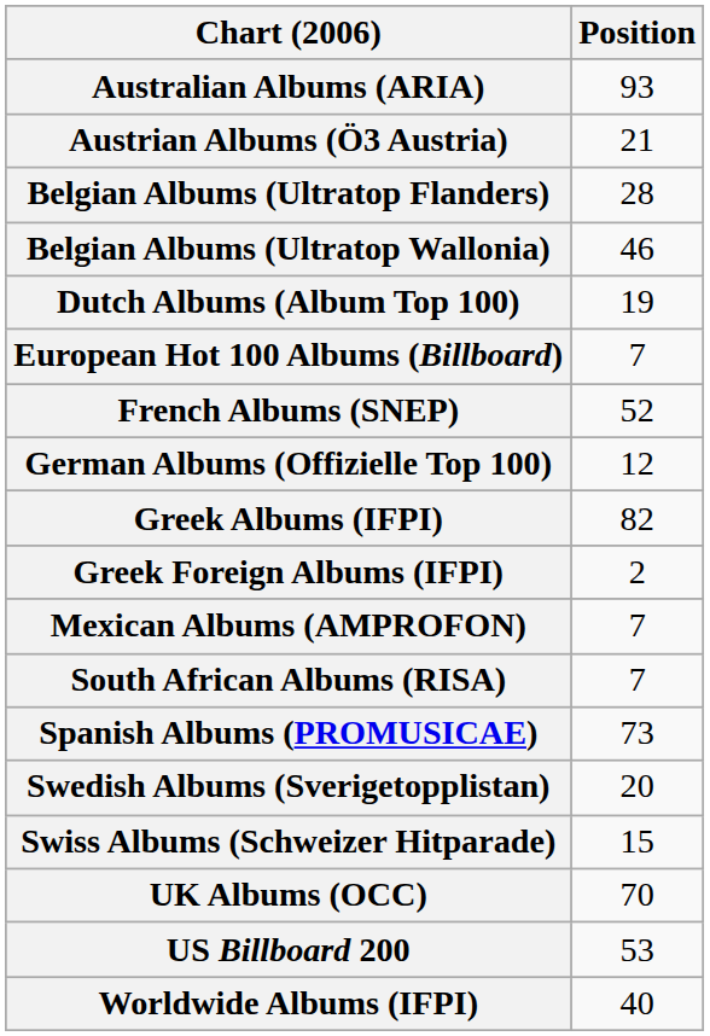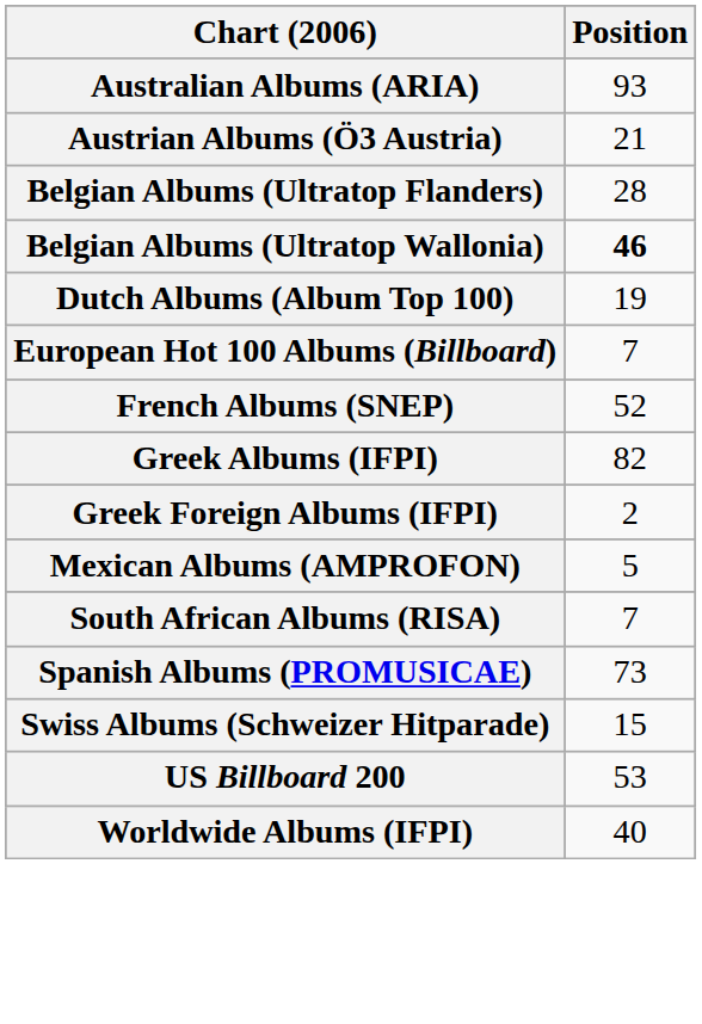Belgian Albums (Ultratop Wallonia) | Position: normal -> bold
- row: German Albums (Offizielle Top 100) | 12
Mexican Albums (AMPROFON) | Position: 7 -> 5
- row: Swedish Albums (Sverigetopplistan) | 20
- row: UK Albums (OCC) | 70
